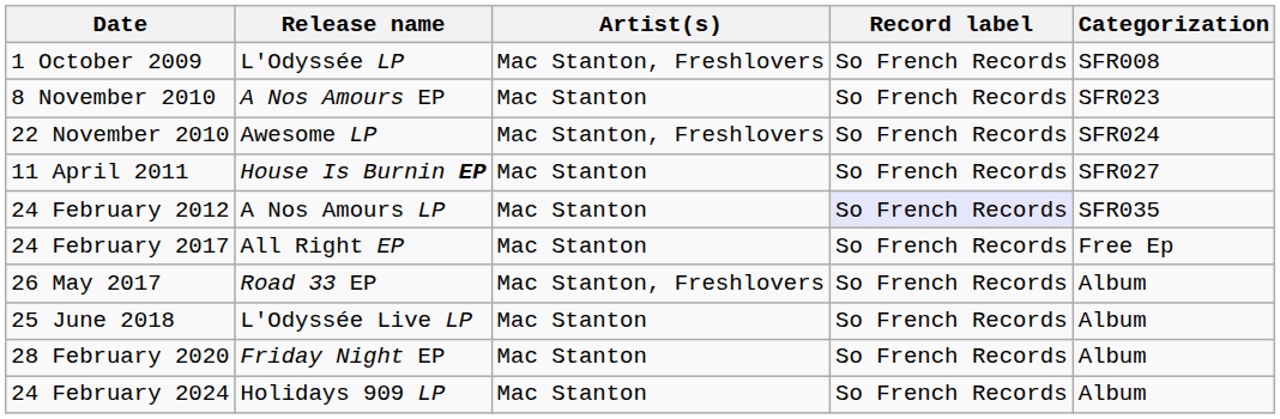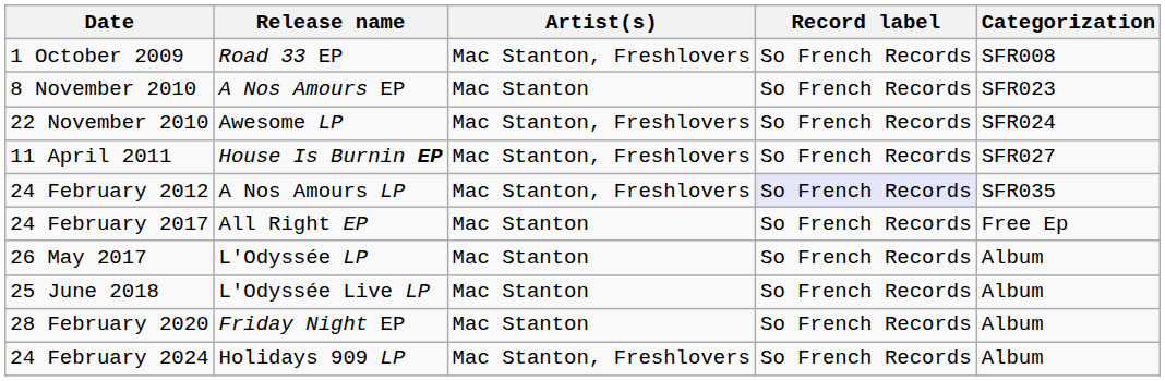1 October 2009 | Release name: L'Odyssée LP -> Road 33 EP
11 April 2011 | Artist(s): Mac Stanton -> Mac Stanton, Freshlovers
24 February 2012 | Artist(s): Mac Stanton -> Mac Stanton, Freshlovers
26 May 2017 | Release name: Road 33 EP -> L'Odyssée LP
26 May 2017 | Artist(s): Mac Stanton, Freshlovers -> Mac Stanton
24 February 2024 | Artist(s): Mac Stanton -> Mac Stanton, Freshlovers
